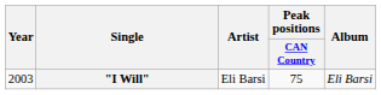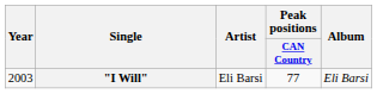"I Will" | Peak positions / CAN Country: 75 -> 77
